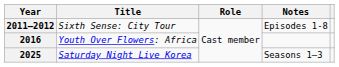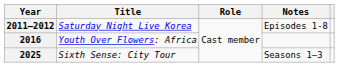2011–2012 | Title: Sixth Sense: City Tour -> Saturday Night Live Korea
2025 | Title: Saturday Night Live Korea -> Sixth Sense: City Tour
